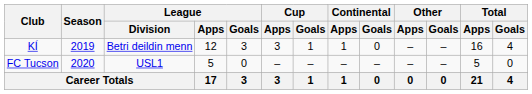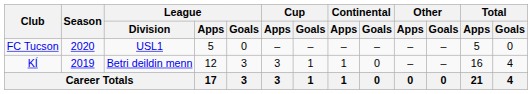rows swapped: KÍ <-> FC Tucson
